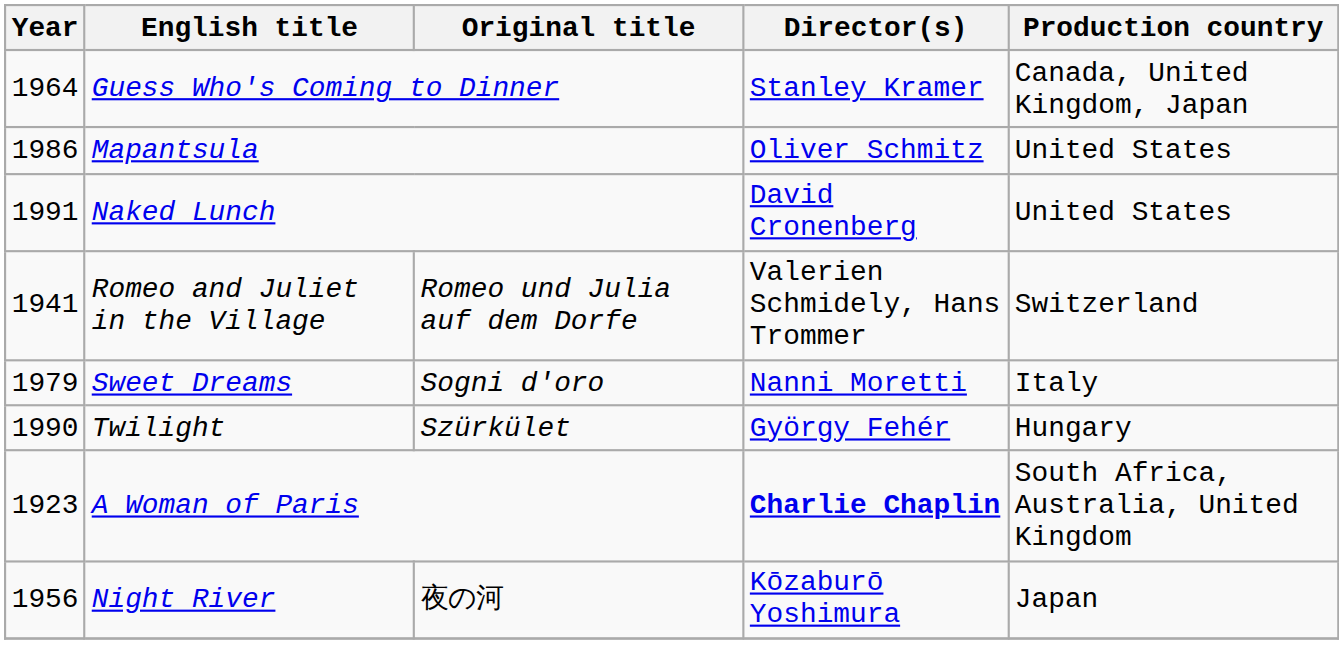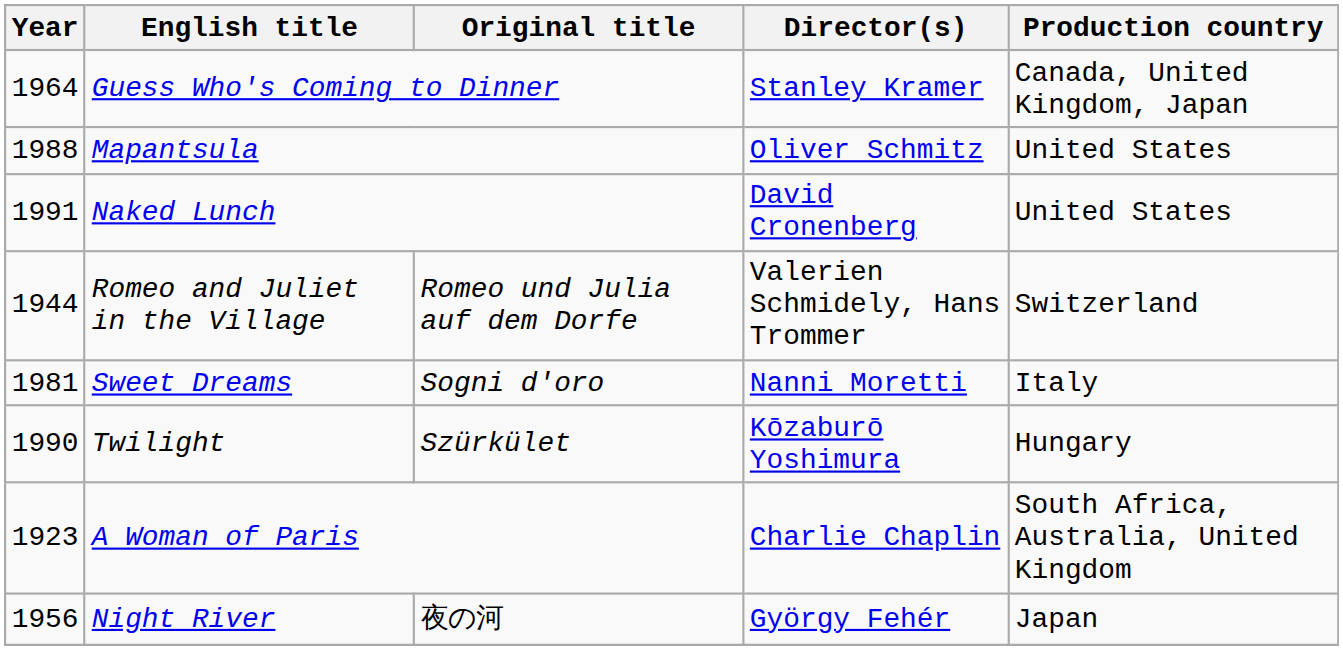Mapantsula | Year: 1986 -> 1988
Romeo and Juliet in the Village | Year: 1941 -> 1944
Sweet Dreams | Year: 1979 -> 1981
Twilight | Director(s): György Fehér -> Kōzaburō Yoshimura
A Woman of Paris | Director(s): bold -> normal
Night River | Director(s): Kōzaburō Yoshimura -> György Fehér
